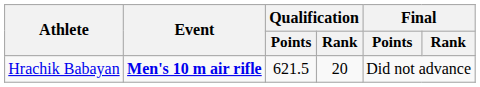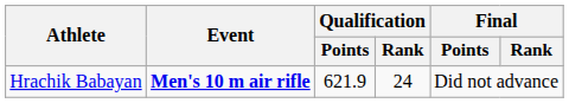Hrachik Babayan | Qualification / Points: 621.5 -> 621.9
Hrachik Babayan | Qualification / Rank: 20 -> 24
